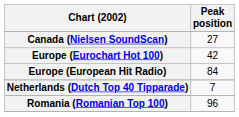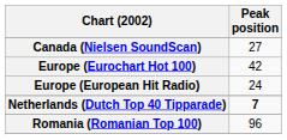Europe (European Hit Radio) | Peak position: 84 -> 24
Netherlands (Dutch Top 40 Tipparade) | Peak position: normal -> bold
